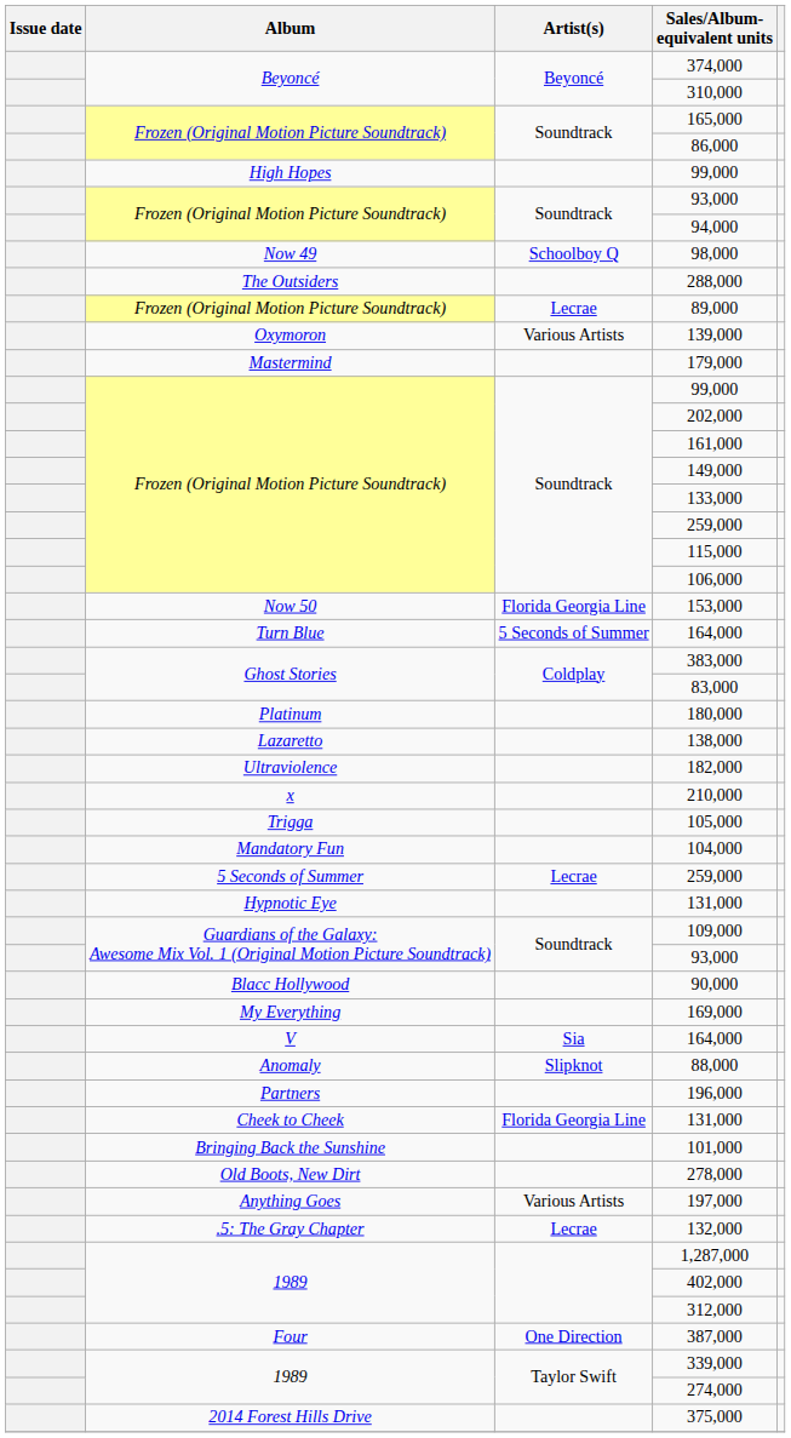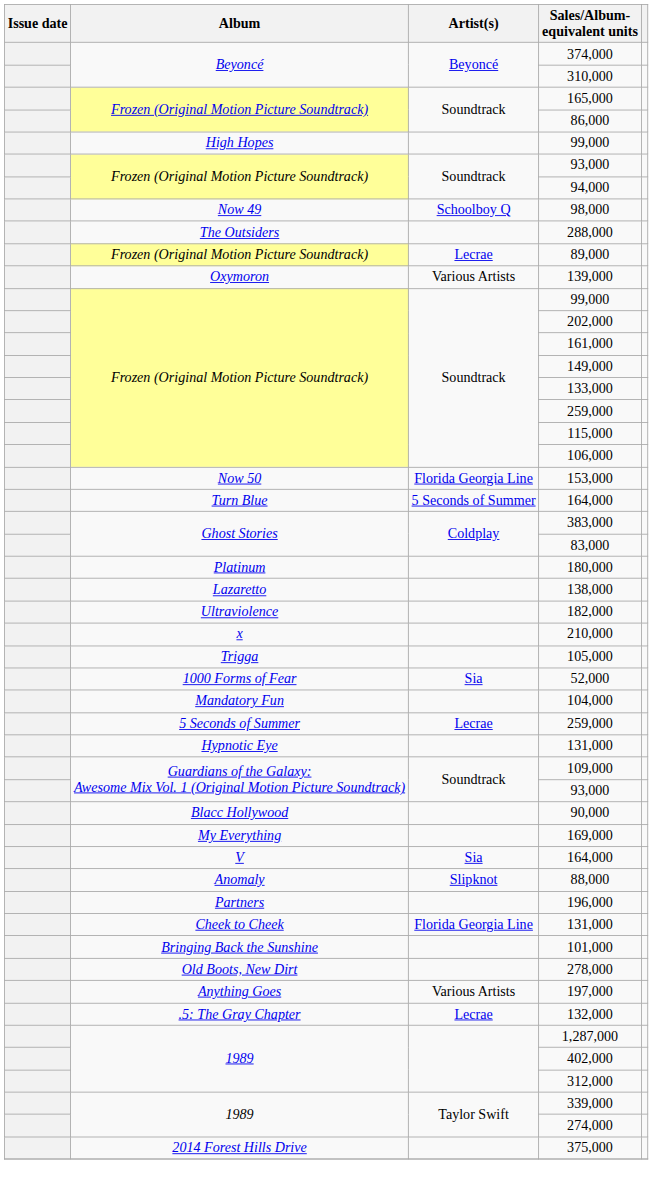- row: Mastermind | 179,000
+ row: 1000 Forms of Fear | Sia | 52,000
- row: Four | One Direction | 387,000
